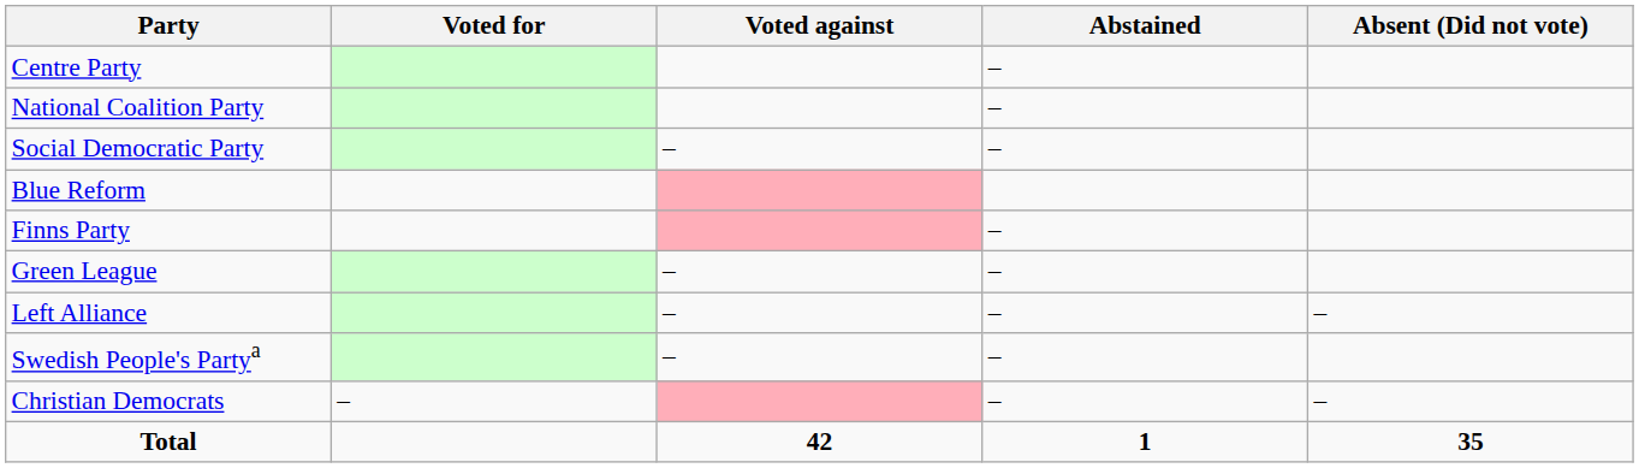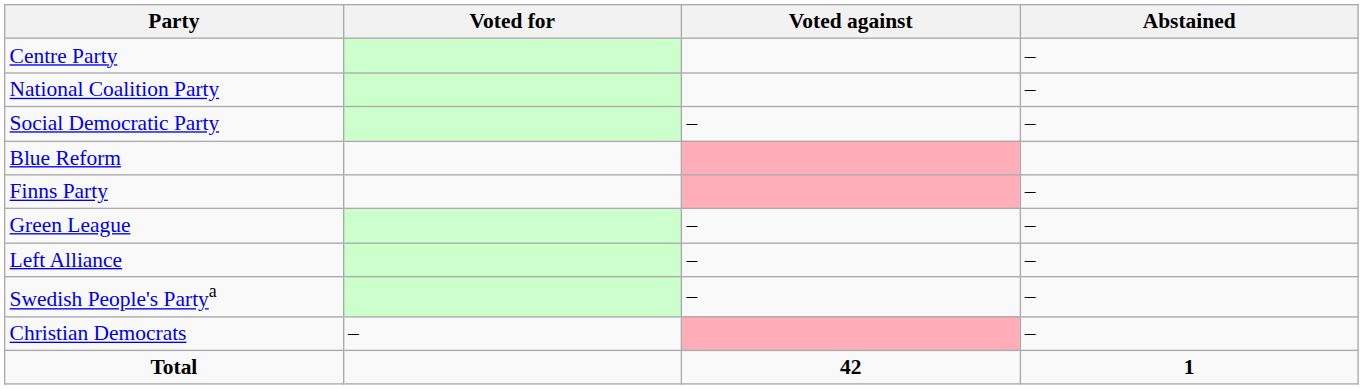- column: Absent (Did not vote) | – | – | 35
